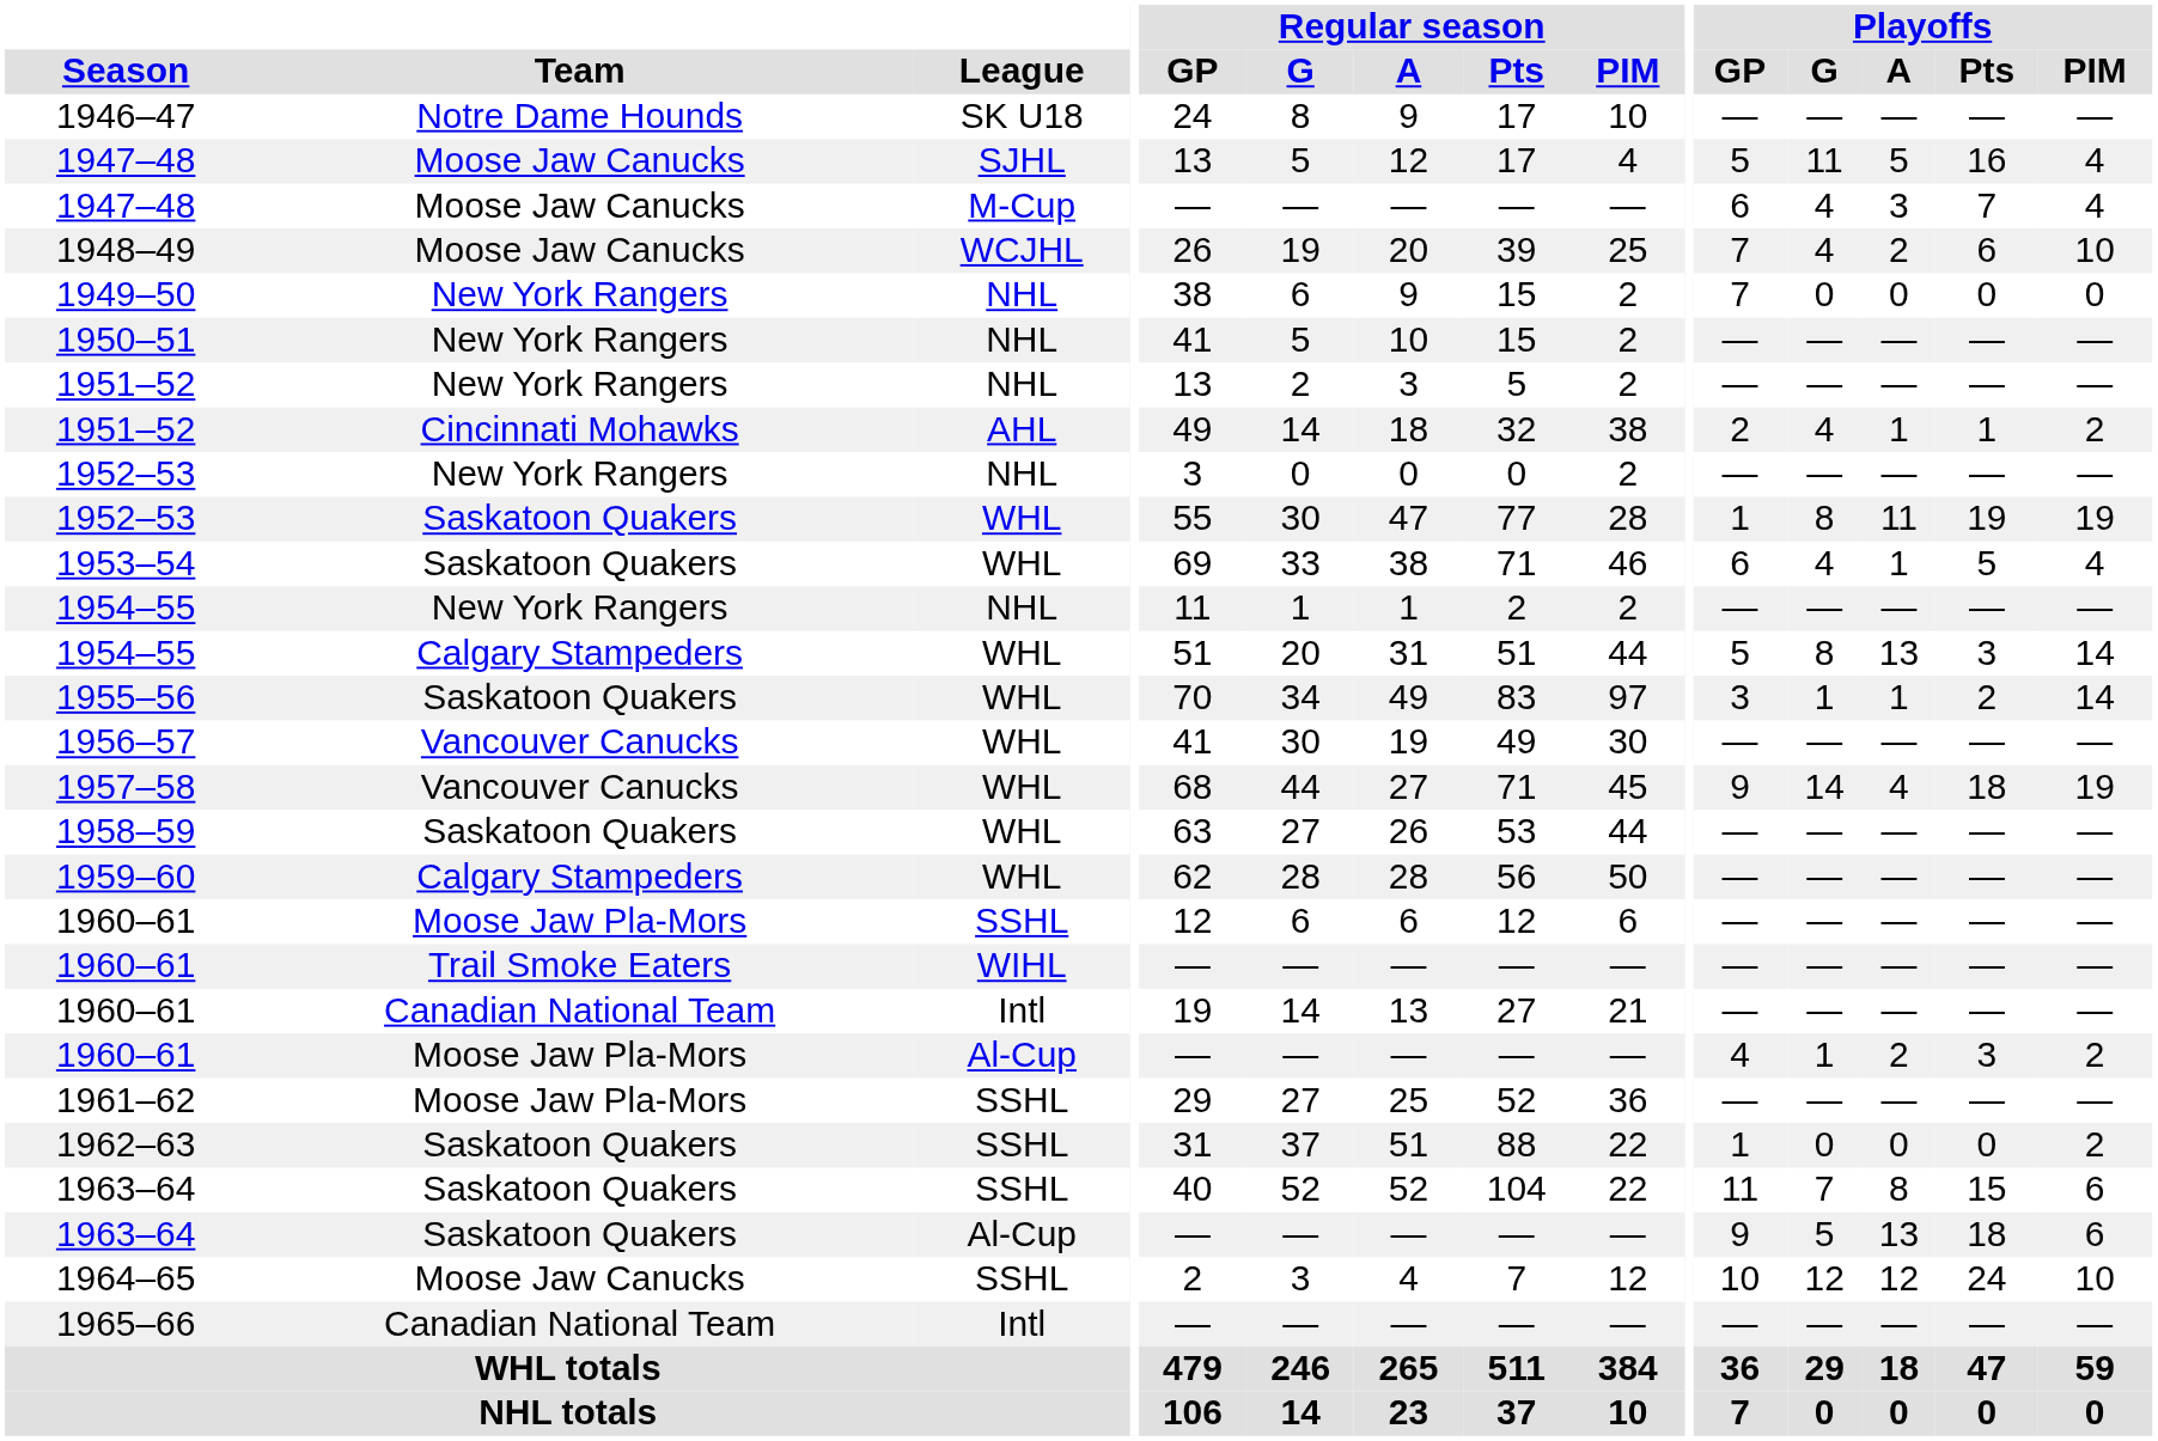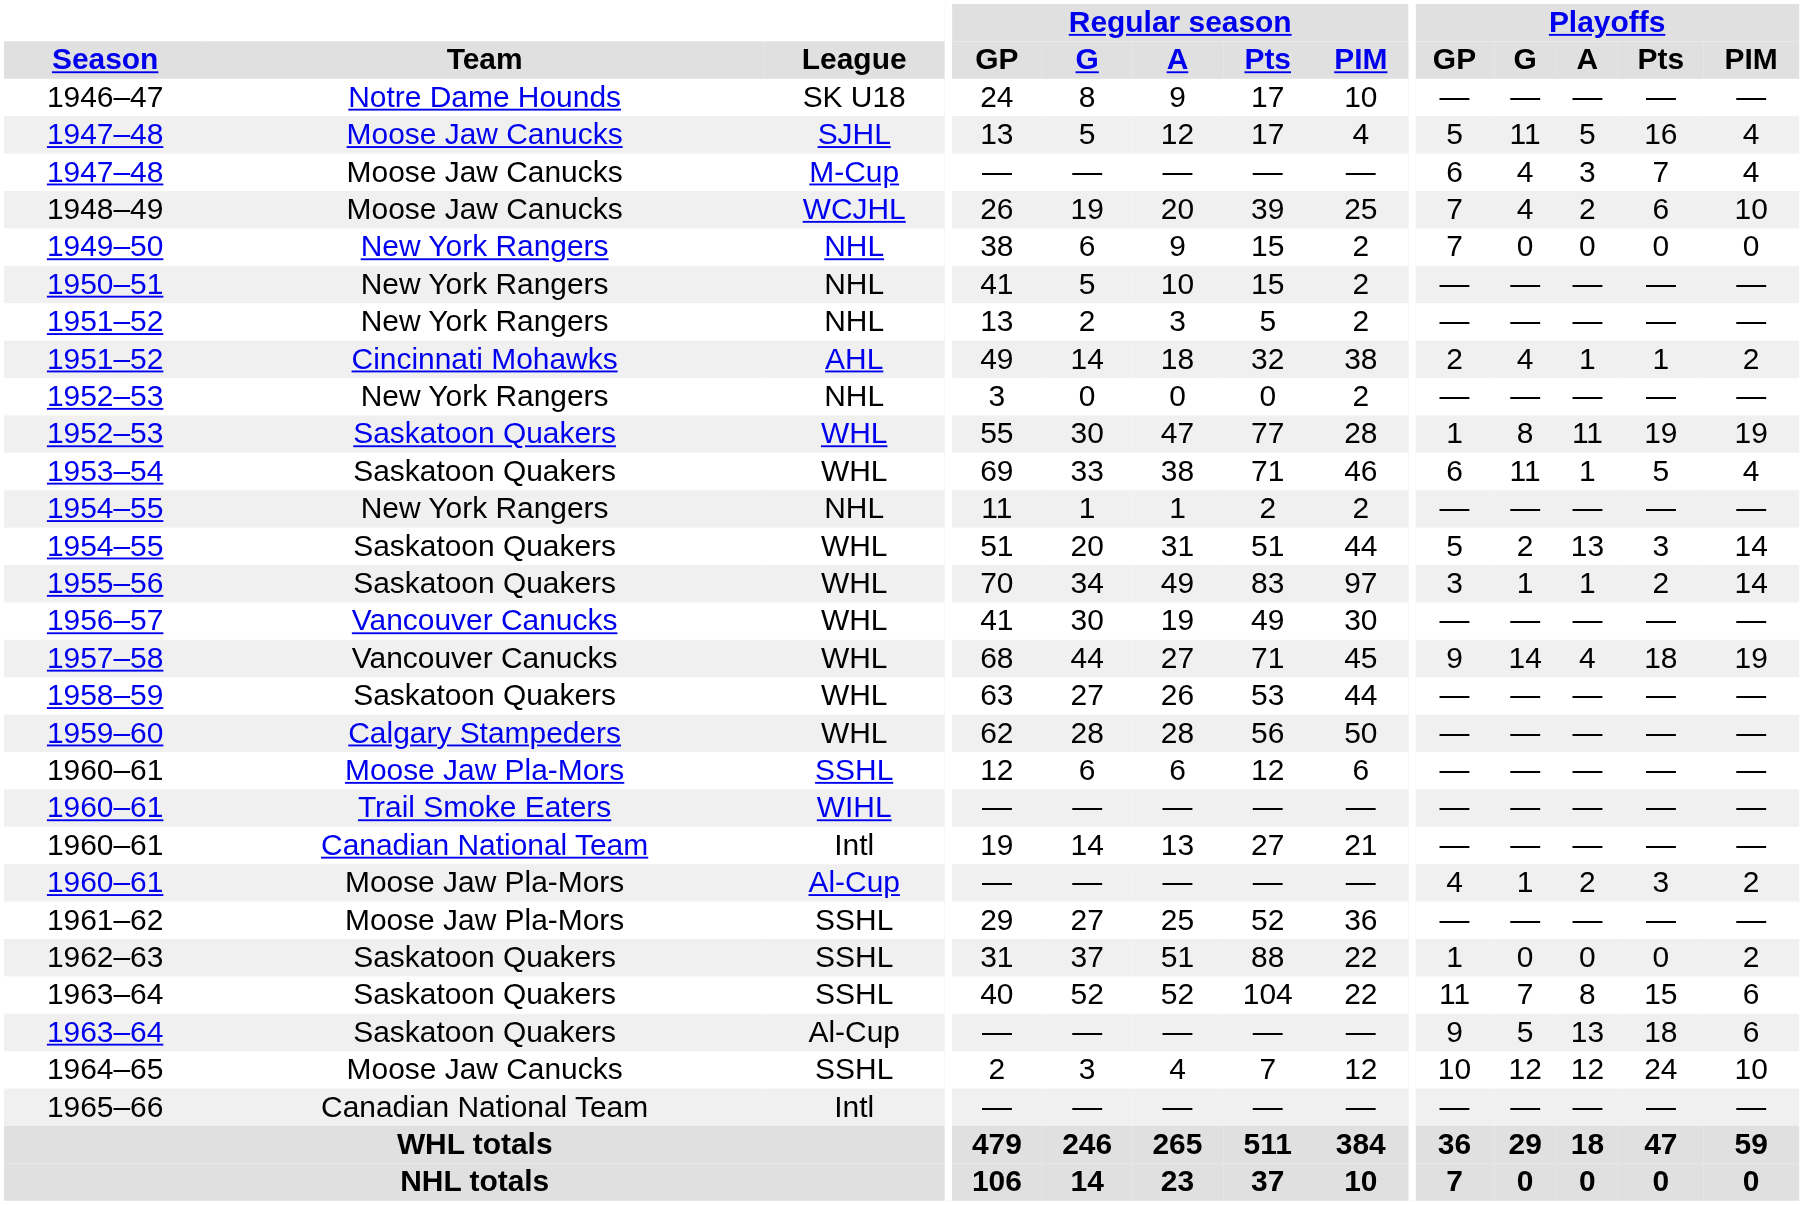1953–54 | Playoffs / G: 4 -> 11
1954–55 / WHL | Team: Calgary Stampeders -> Saskatoon Quakers
1954–55 / WHL | Playoffs / G: 8 -> 2
